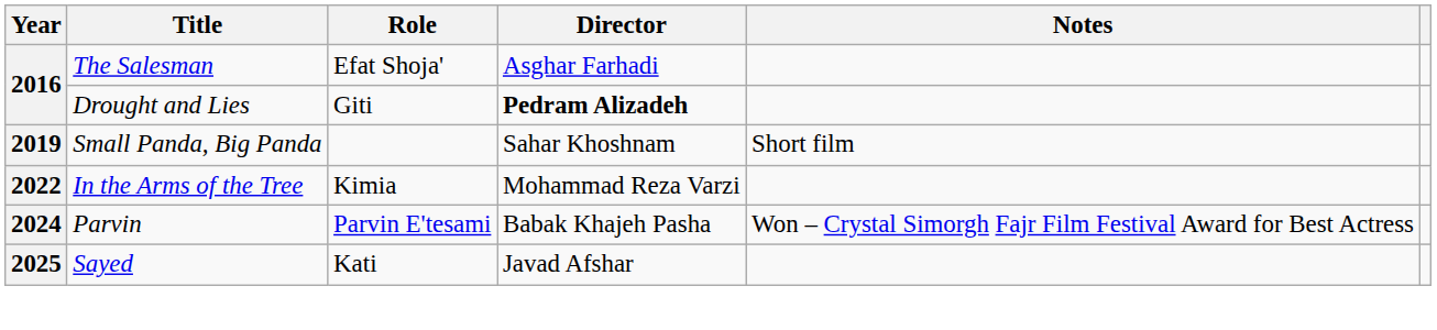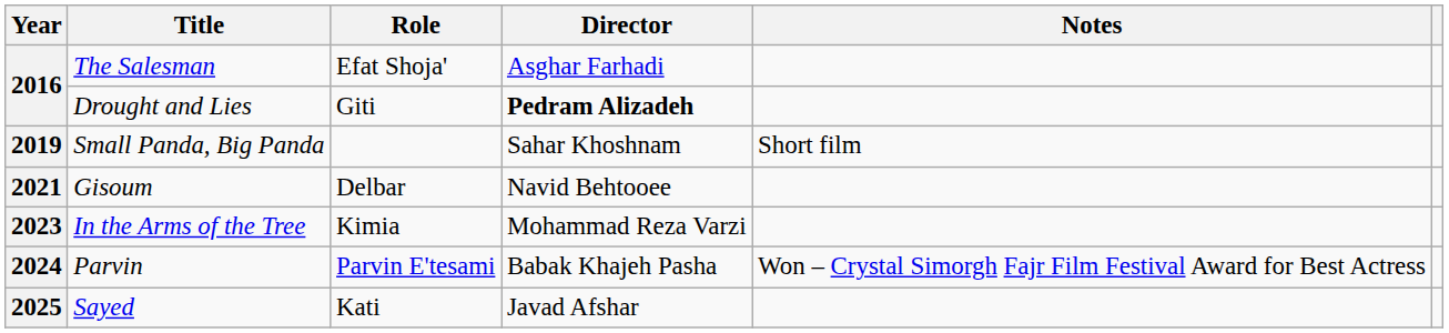+ row: 2021 | Gisoum | Delbar | Navid Behtooee
In the Arms of the Tree | Year: 2022 -> 2023
